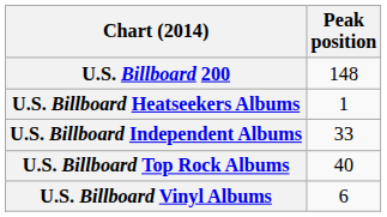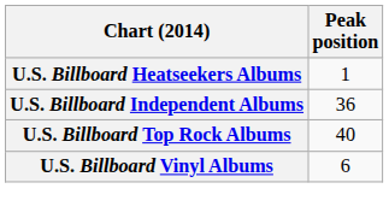- row: U.S. Billboard 200 | 148
U.S. Billboard Independent Albums | Peak position: 33 -> 36
